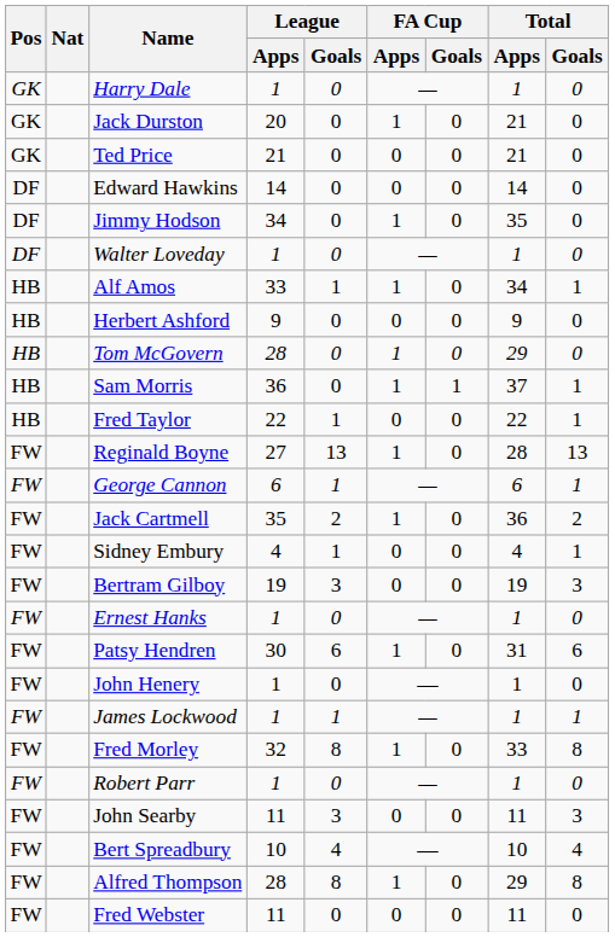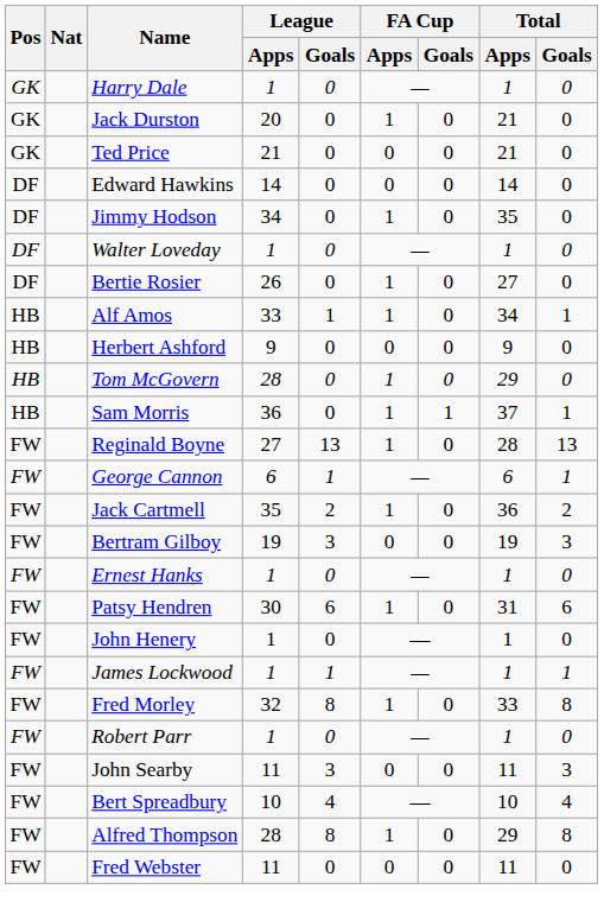+ row: DF | Bertie Rosier | 26 | 0 | 1 | 0 | 27 | 0
- row: HB | Fred Taylor | 22 | 1 | 0 | 0 | 22 | 1
- row: FW | Sidney Embury | 4 | 1 | 0 | 0 | 4 | 1
